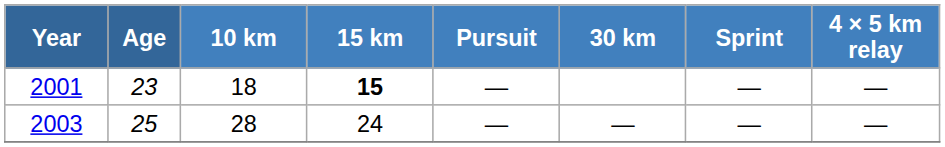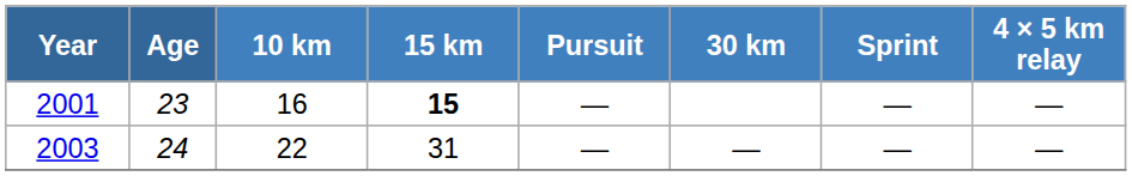2001 | 10 km: 18 -> 16
2003 | Age: 25 -> 24
2003 | 10 km: 28 -> 22
2003 | 15 km: 24 -> 31
